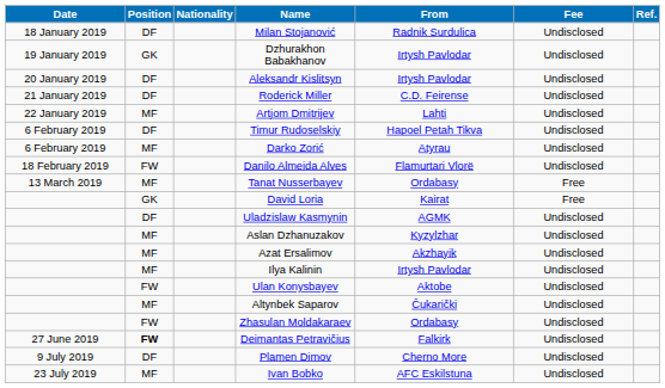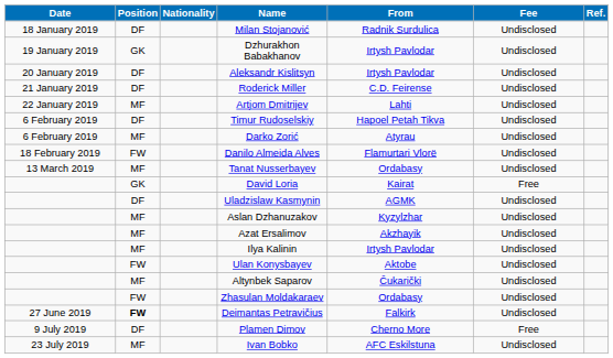Tanat Nusserbayev | Fee: Free -> Undisclosed
Plamen Dimov | Fee: Undisclosed -> Free
